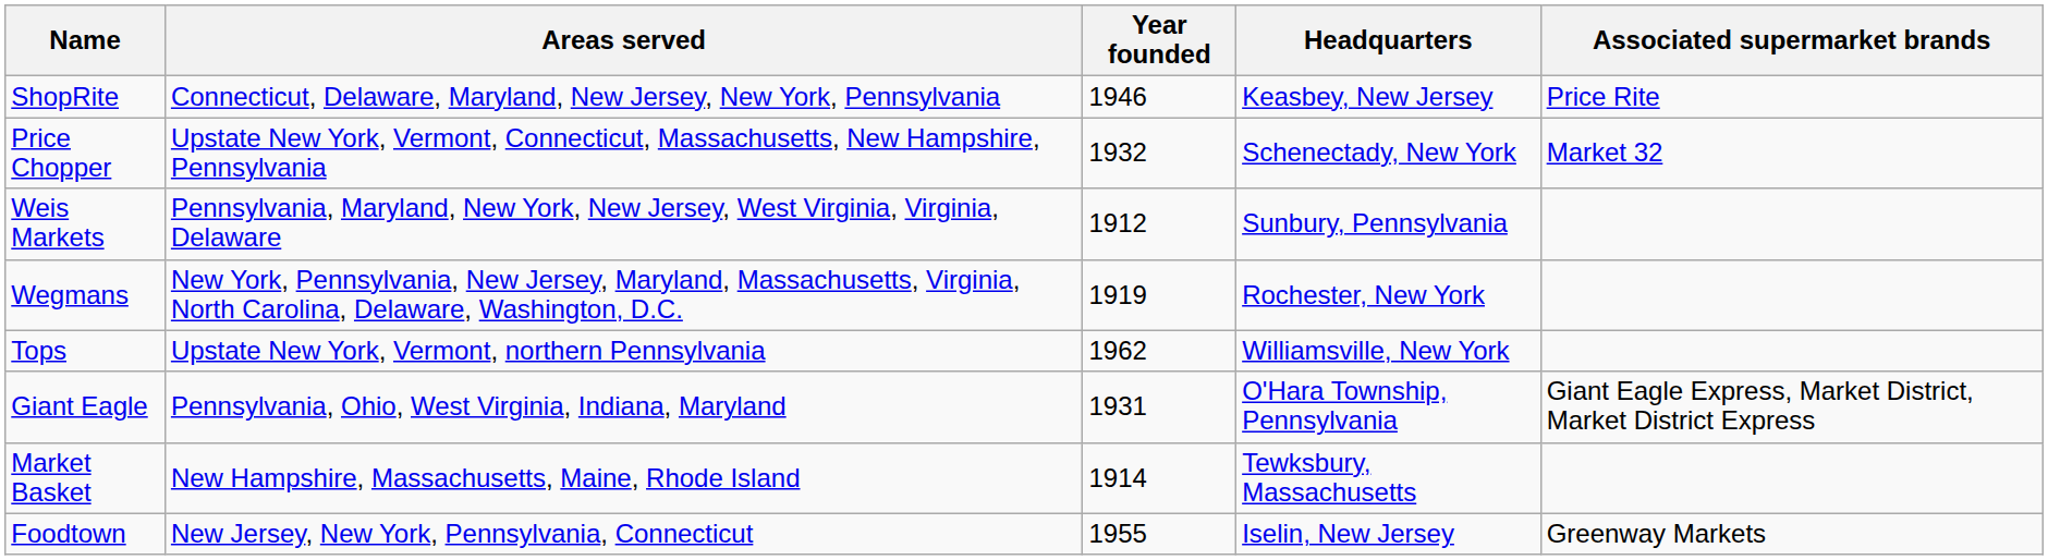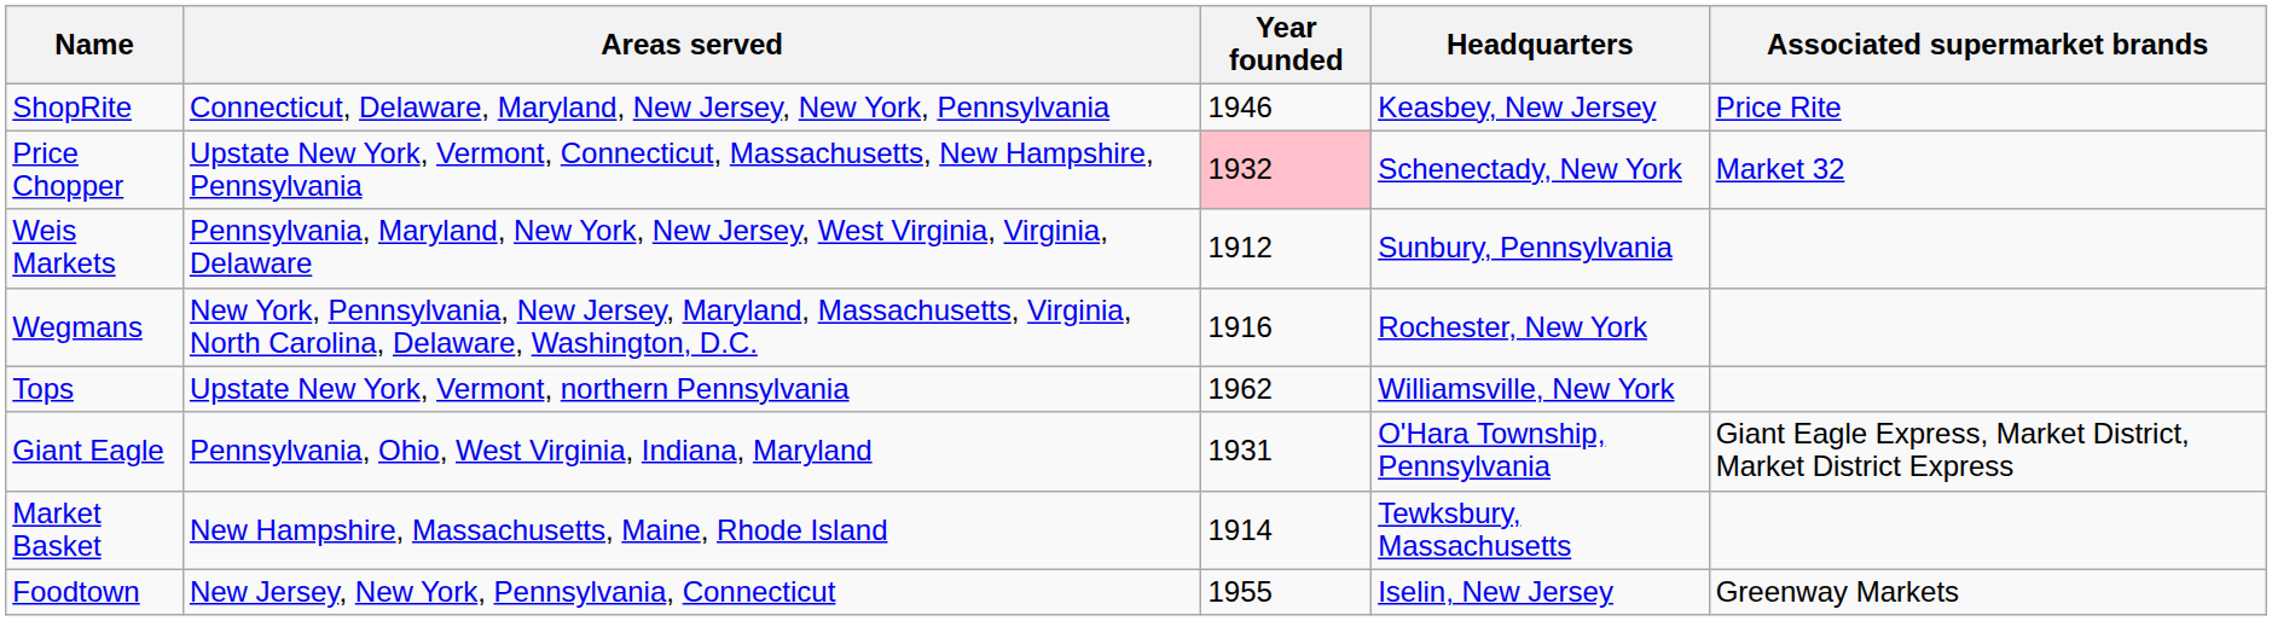Price Chopper | Year founded: no background -> pink background
Wegmans | Year founded: 1919 -> 1916
